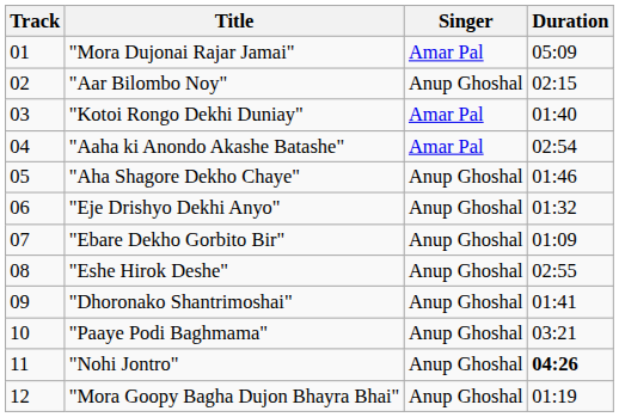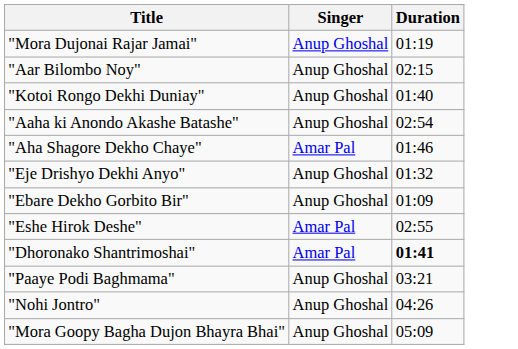- column: Track | 01 | 02 | 03 | 04 | 05 | 06 | 07 | 08 | 09 | 10 | 11 | 12
"Mora Dujonai Rajar Jamai" | Singer: Amar Pal -> Anup Ghoshal
"Mora Dujonai Rajar Jamai" | Duration: 05:09 -> 01:19
"Kotoi Rongo Dekhi Duniay" | Singer: Amar Pal -> Anup Ghoshal
"Aaha ki Anondo Akashe Batashe" | Singer: Amar Pal -> Anup Ghoshal
"Aha Shagore Dekho Chaye" | Singer: Anup Ghoshal -> Amar Pal
"Eshe Hirok Deshe" | Singer: Anup Ghoshal -> Amar Pal
"Dhoronako Shantrimoshai" | Singer: Anup Ghoshal -> Amar Pal
"Dhoronako Shantrimoshai" | Duration: normal -> bold
"Nohi Jontro" | Duration: bold -> normal
"Mora Goopy Bagha Dujon Bhayra Bhai" | Duration: 01:19 -> 05:09
